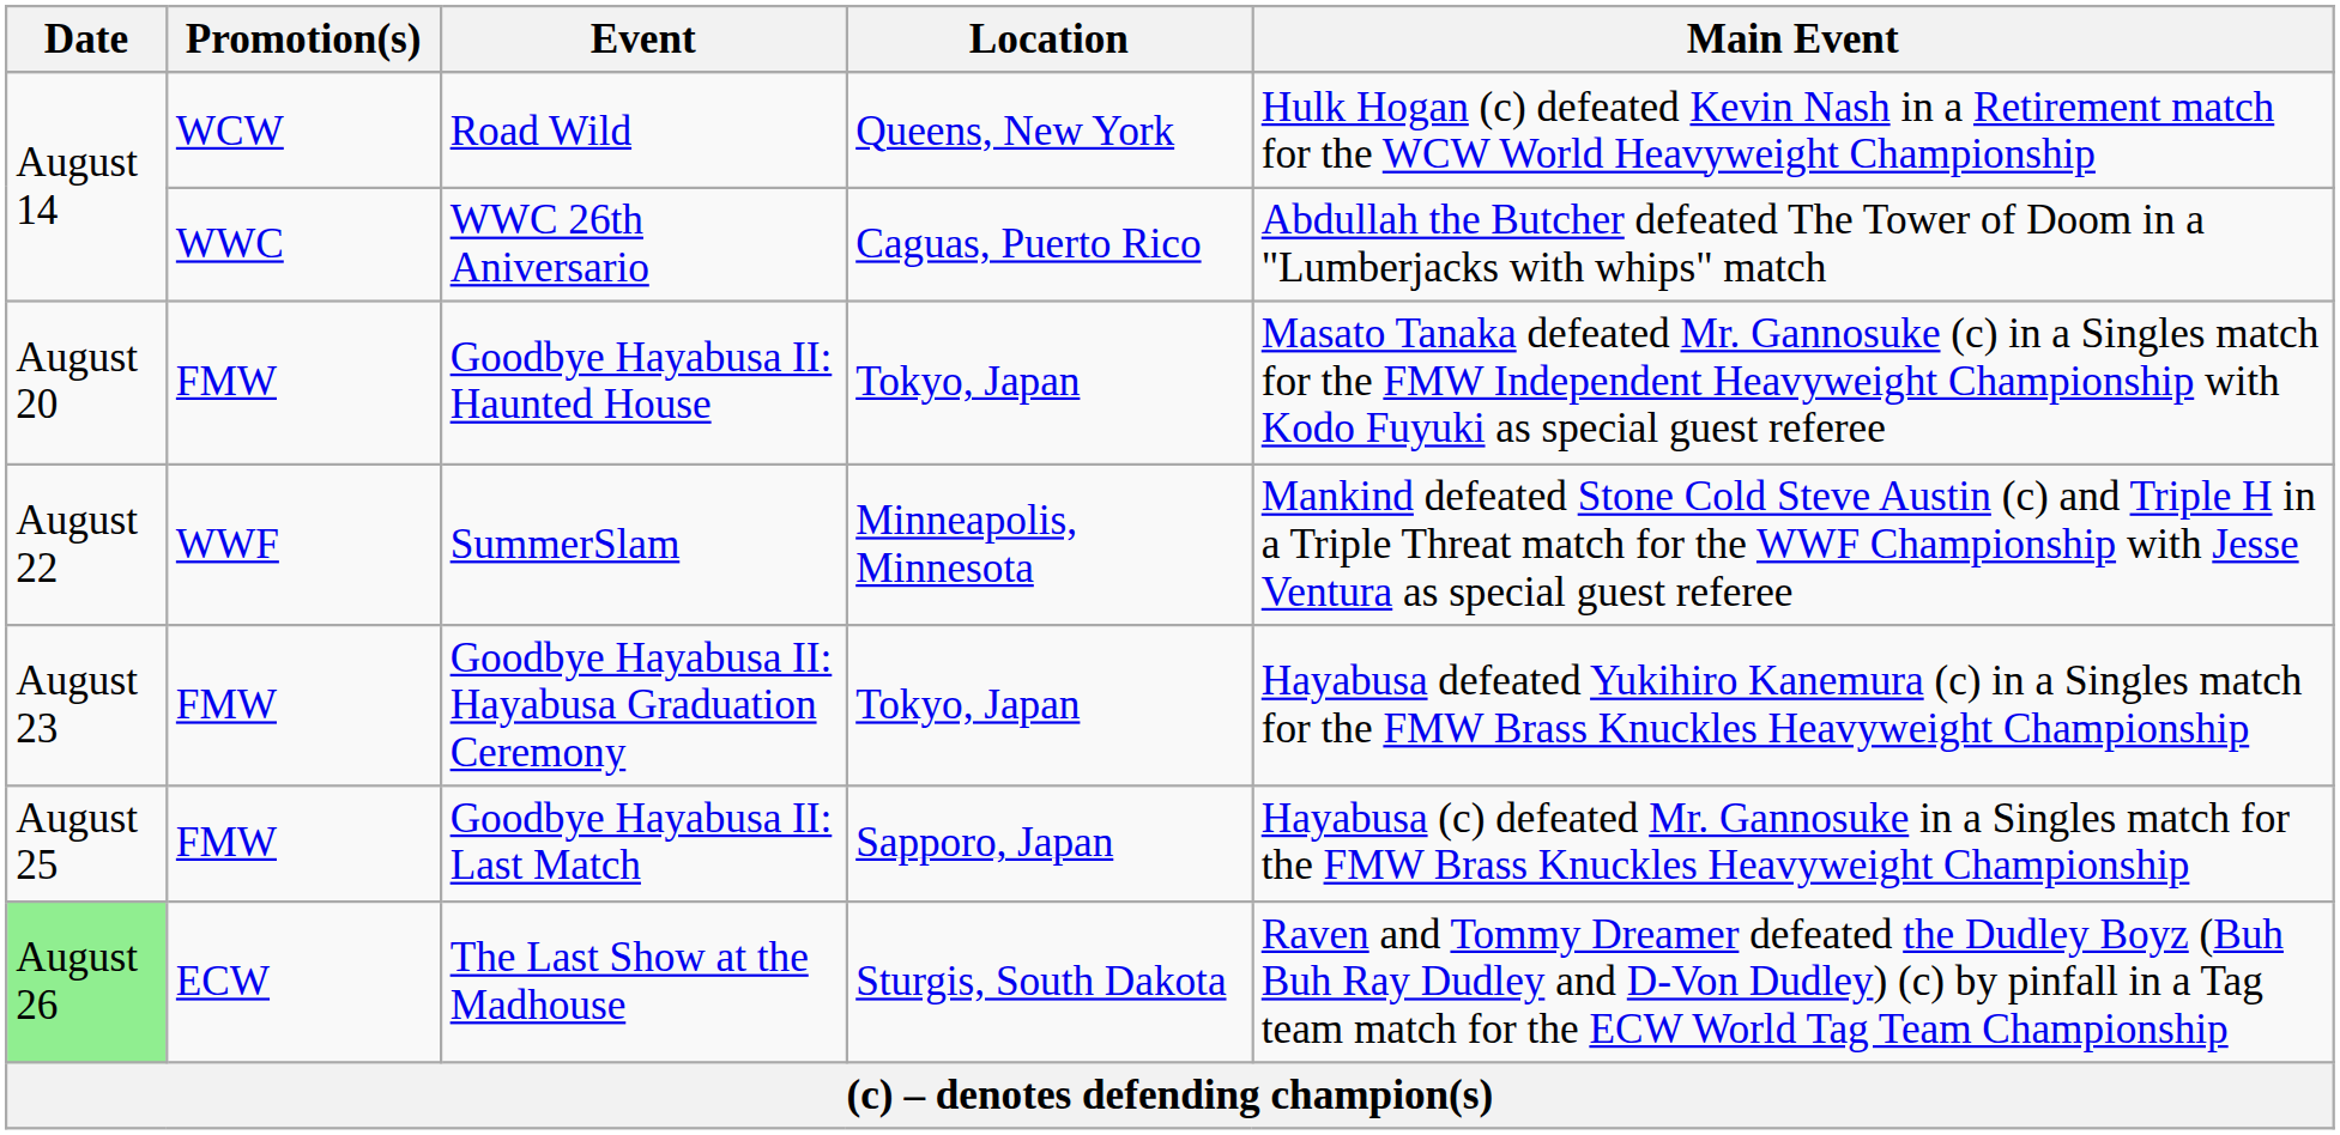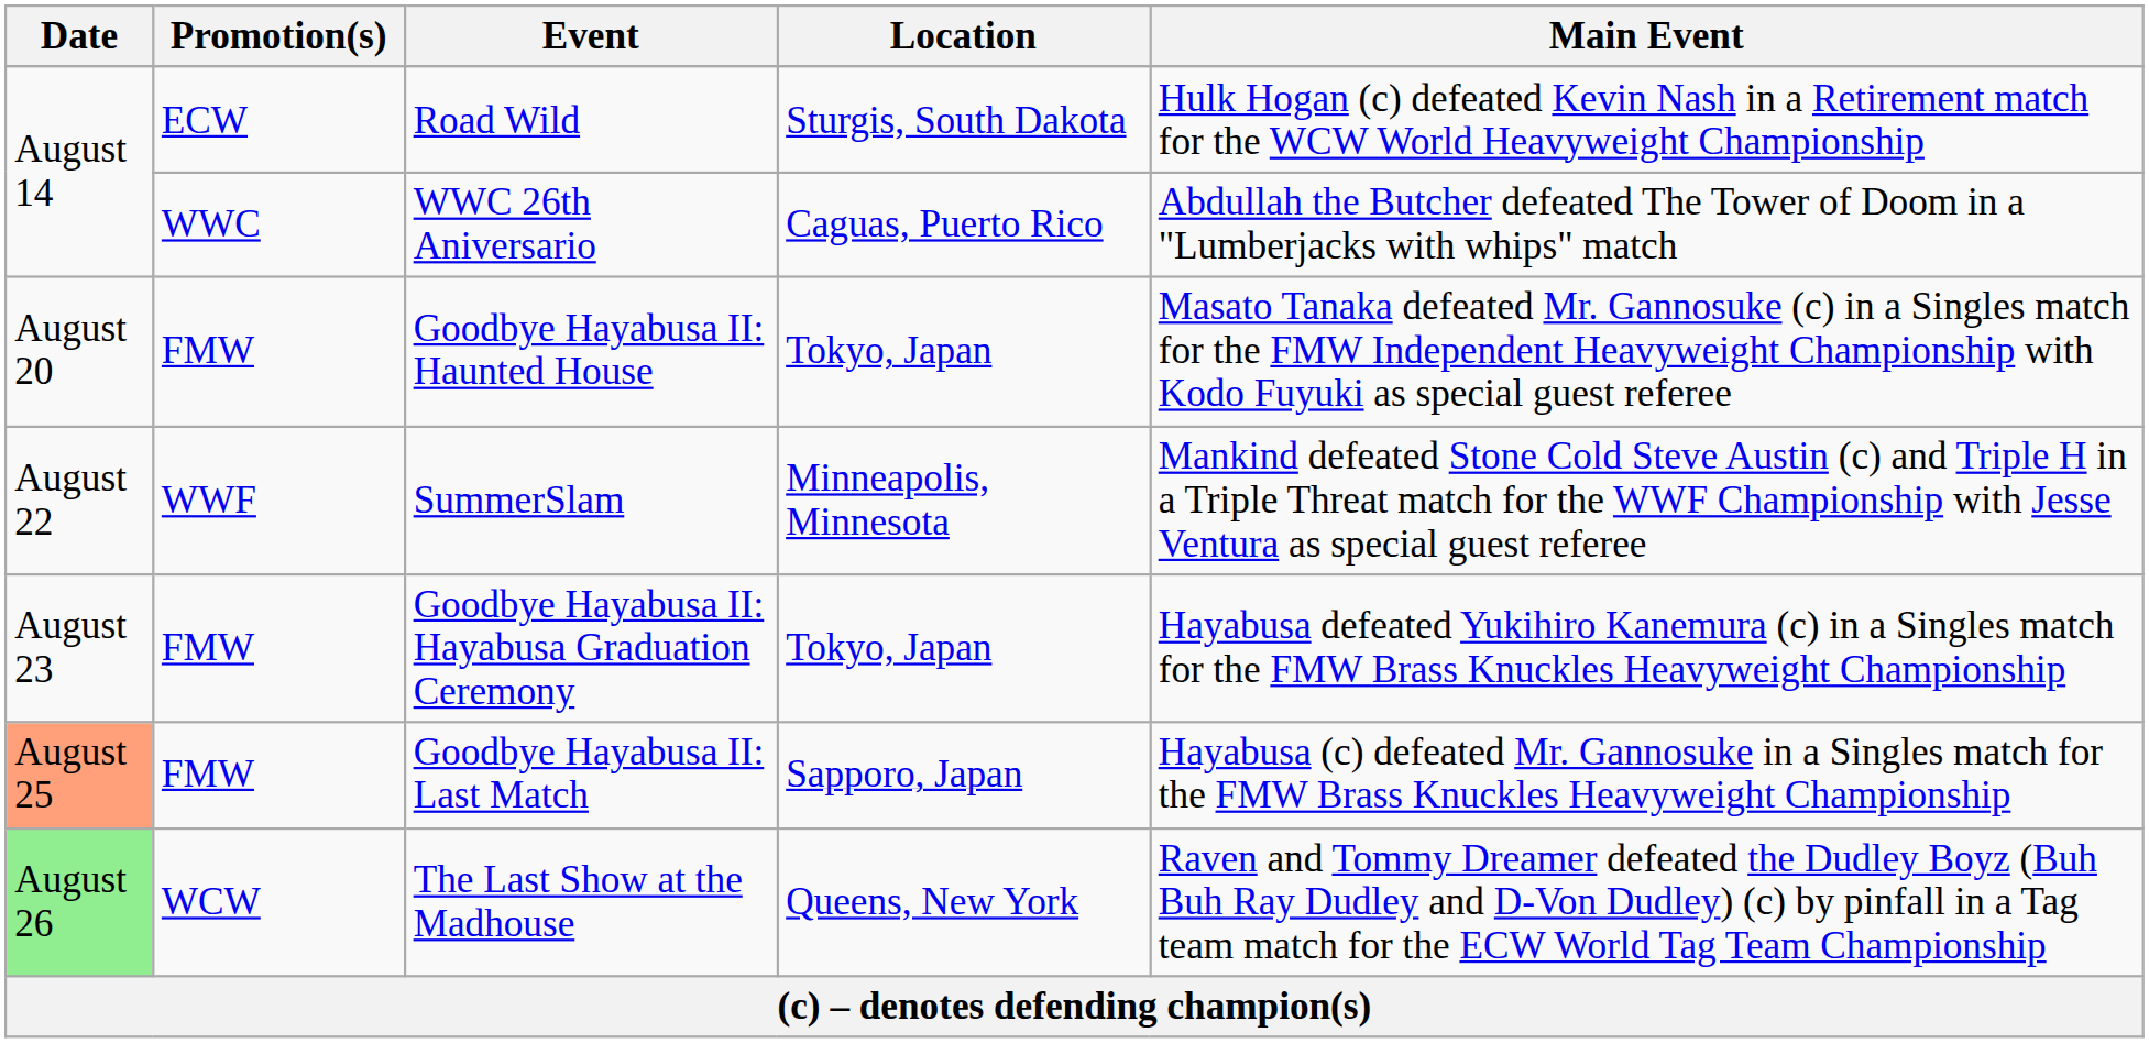Road Wild | Promotion(s): WCW -> ECW
Road Wild | Location: Queens, New York -> Sturgis, South Dakota
Goodbye Hayabusa II: Last Match | Date: no background -> lightsalmon background
The Last Show at the Madhouse | Promotion(s): ECW -> WCW
The Last Show at the Madhouse | Location: Sturgis, South Dakota -> Queens, New York
